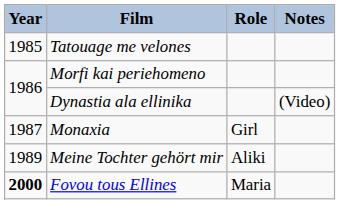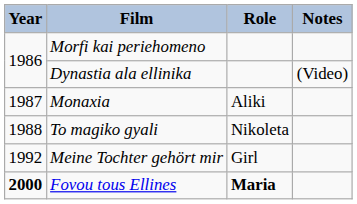- row: 1985 | Tatouage me velones
Monaxia | Role: Girl -> Aliki
+ row: 1988 | To magiko gyali | Nikoleta
Meine Tochter gehört mir | Year: 1989 -> 1992
Meine Tochter gehört mir | Role: Aliki -> Girl
Fovou tous Ellines | Role: normal -> bold
